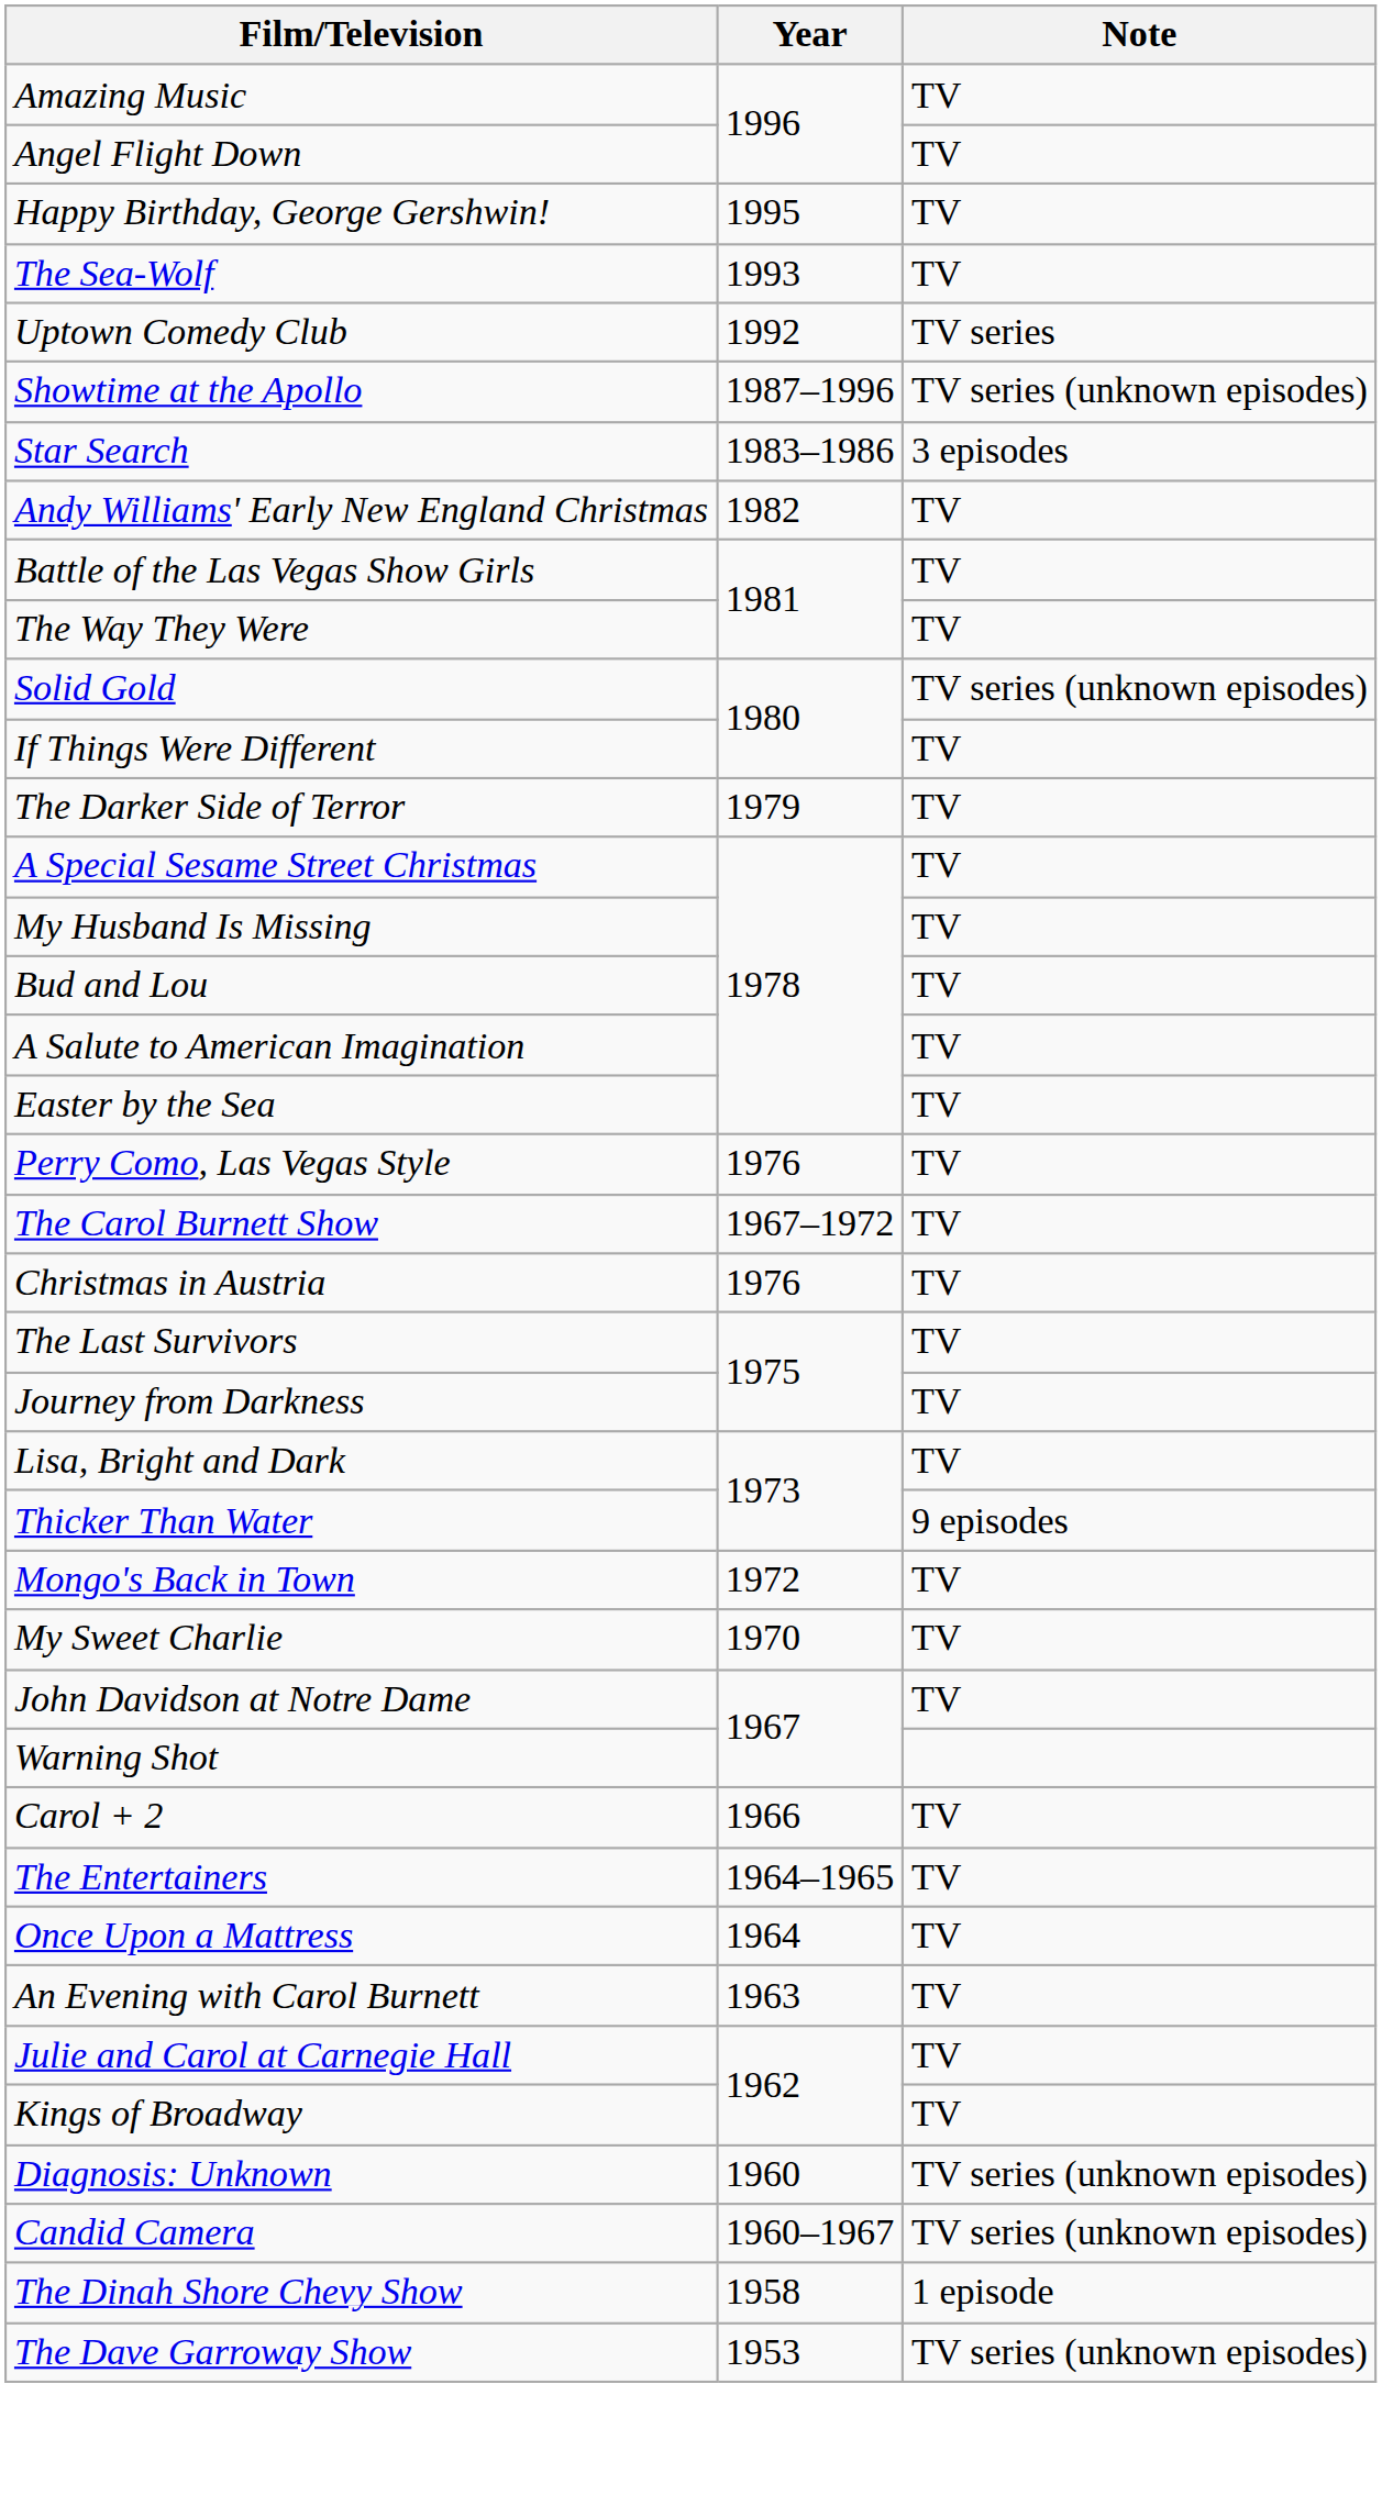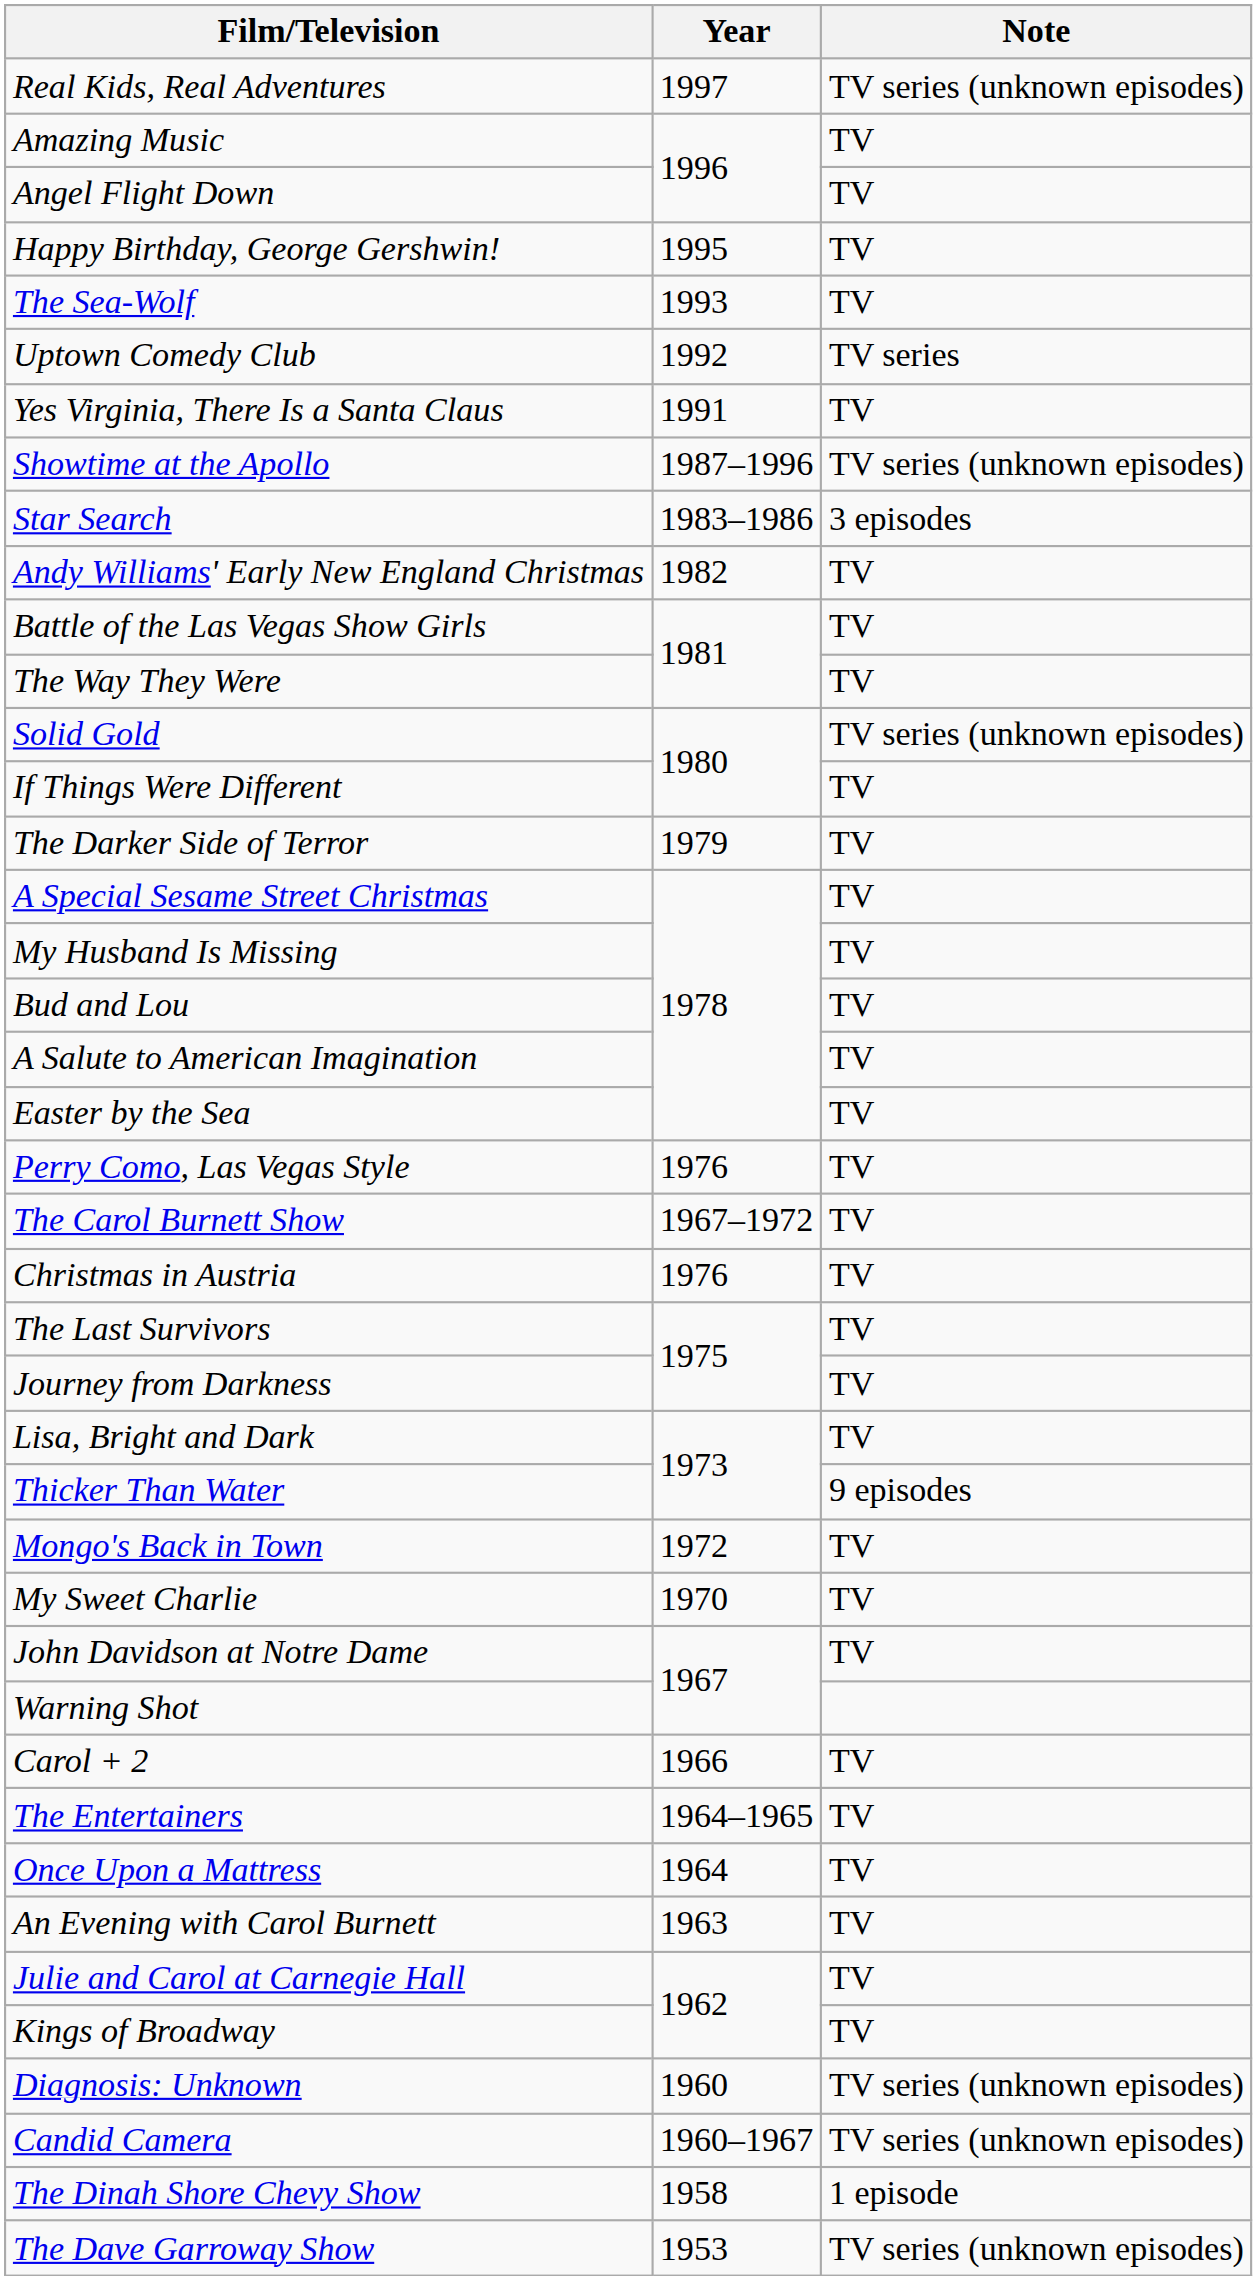+ row: Real Kids, Real Adventures | 1997 | TV series (unknown episodes)
+ row: Yes Virginia, There Is a Santa Claus | 1991 | TV
